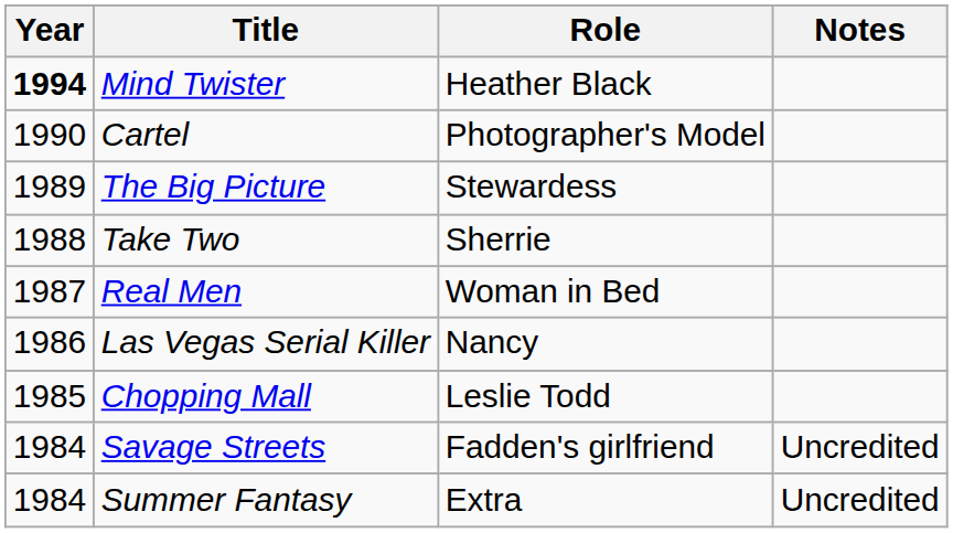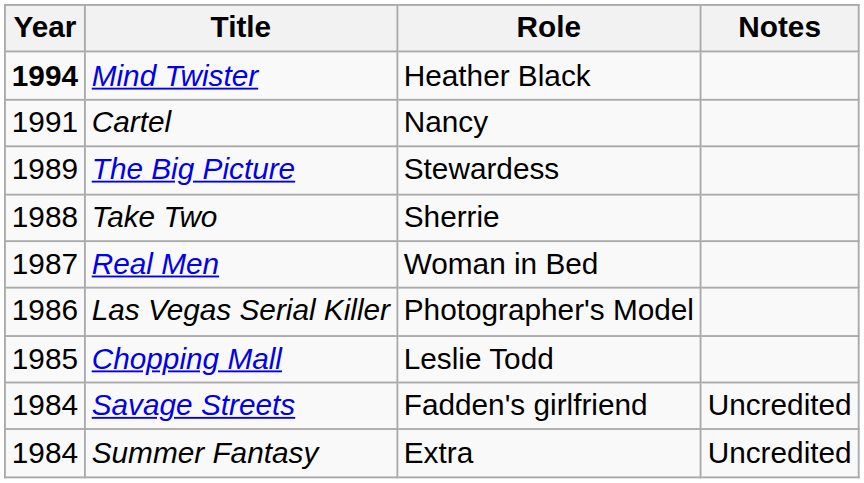Cartel | Year: 1990 -> 1991
Cartel | Role: Photographer's Model -> Nancy
Las Vegas Serial Killer | Role: Nancy -> Photographer's Model
